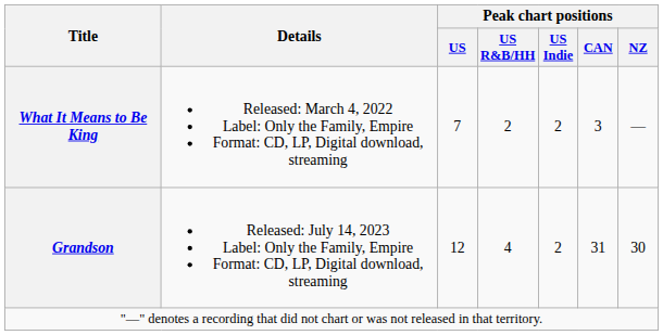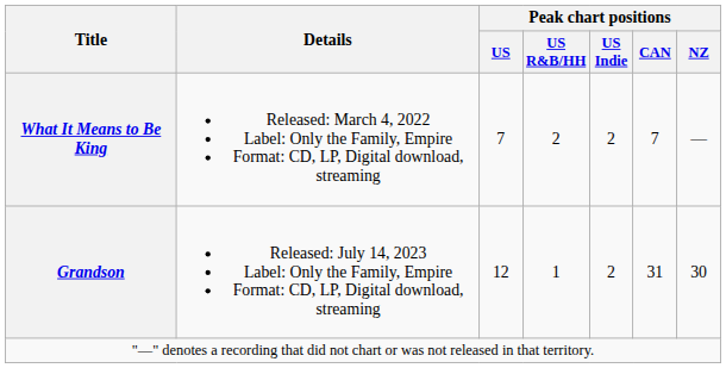What It Means to Be King | Peak chart positions / CAN: 3 -> 7
Grandson | Peak chart positions / US R&B/HH: 4 -> 1
